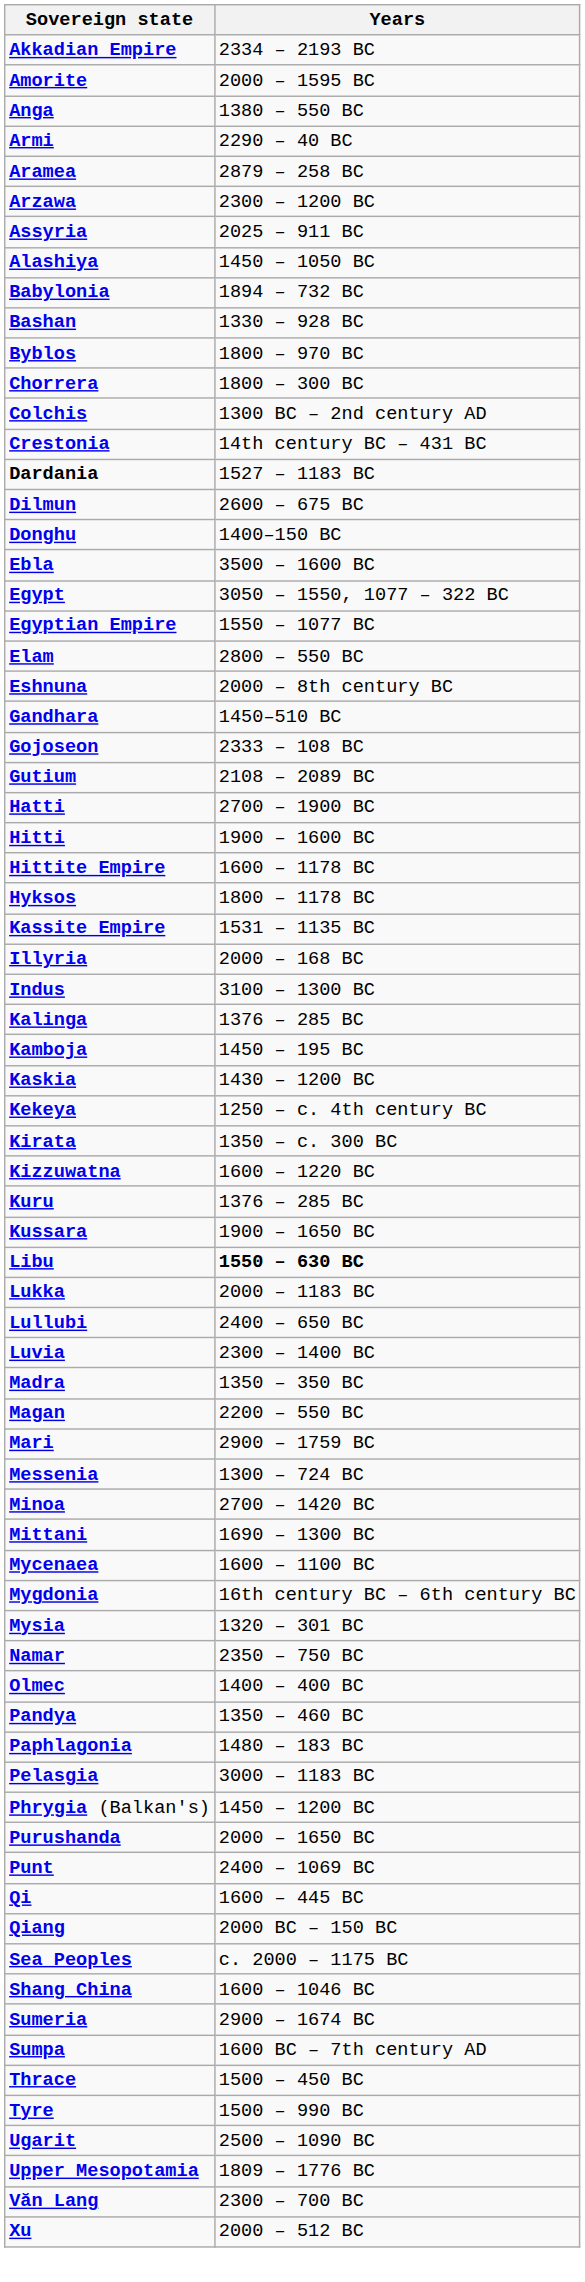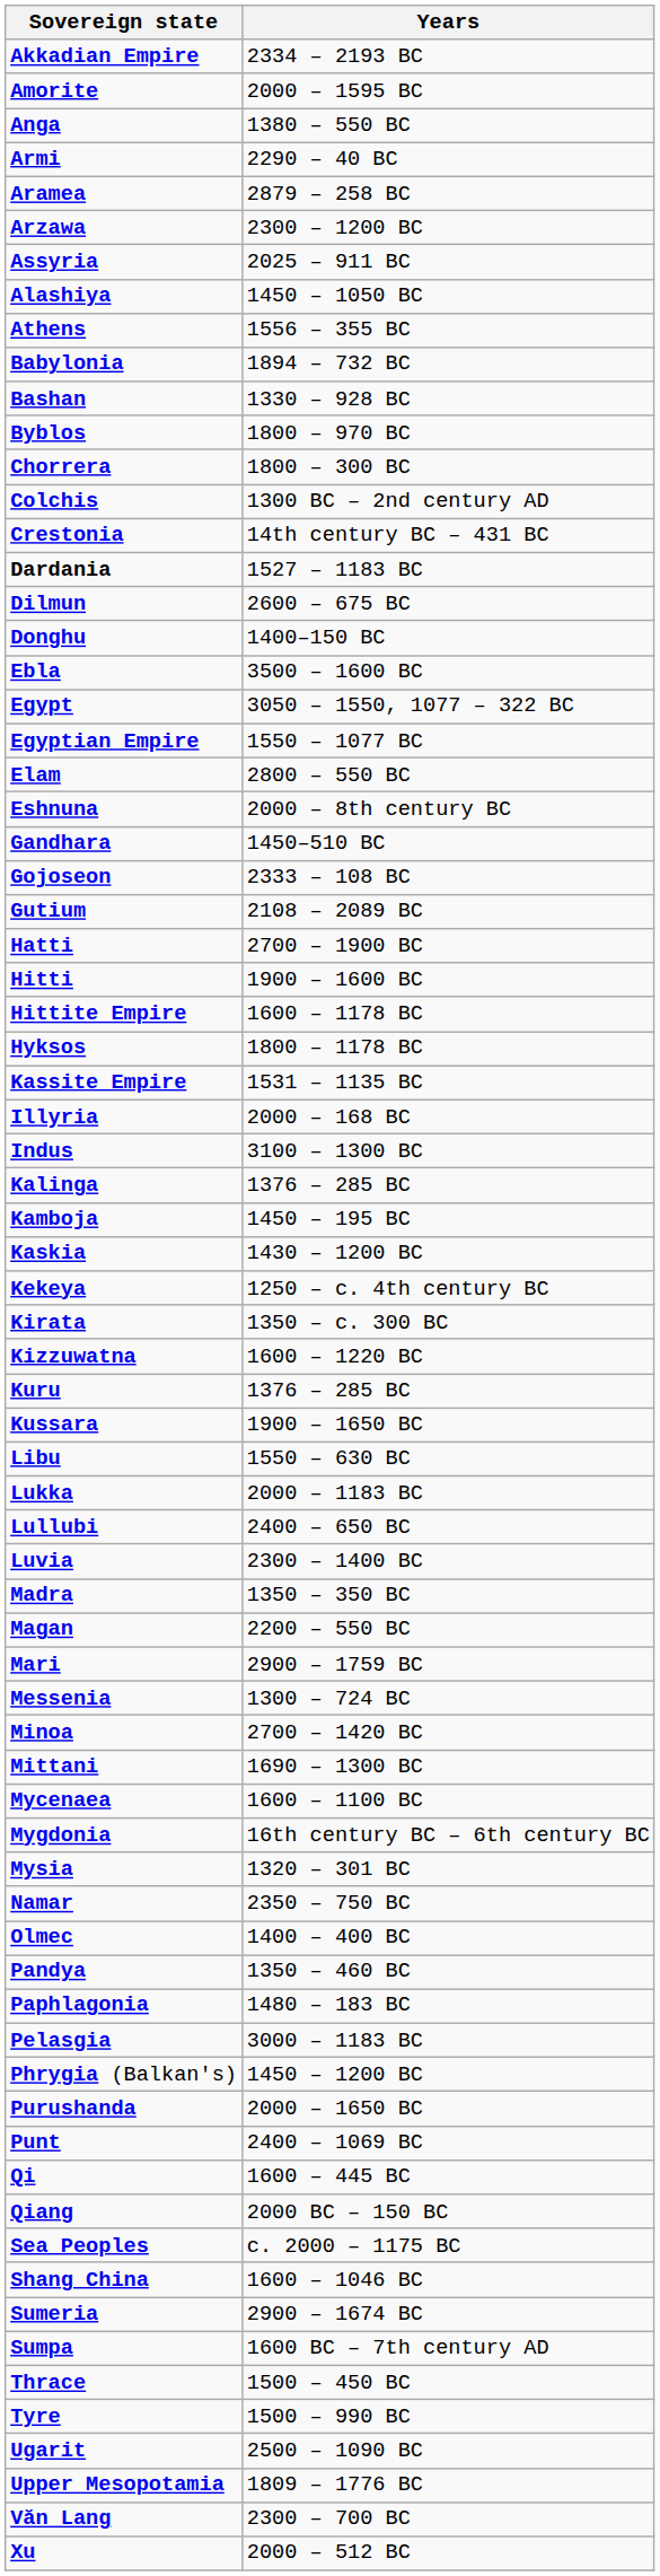+ row: Athens | 1556 – 355 BC
Libu | Years: bold -> normal
